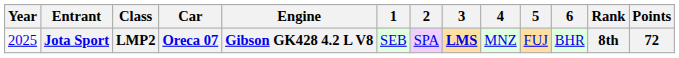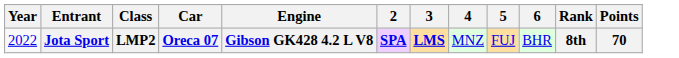- column: 1 | SEB
Jota Sport | Year: 2025 -> 2022
Jota Sport | 2: normal -> bold
Jota Sport | Points: 72 -> 70
